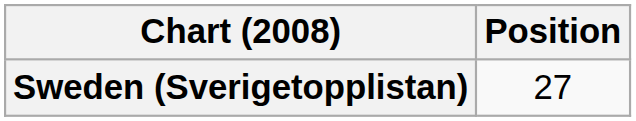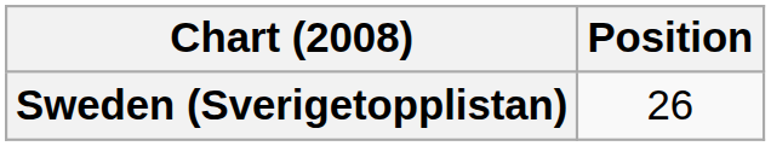Sweden (Sverigetopplistan) | Position: 27 -> 26
